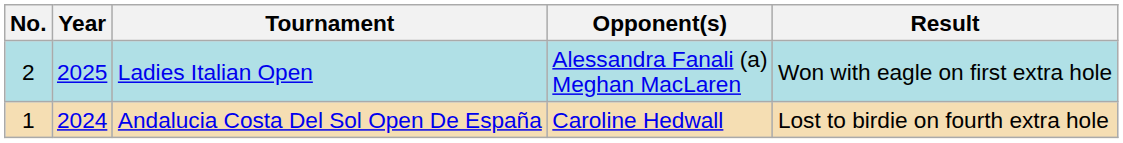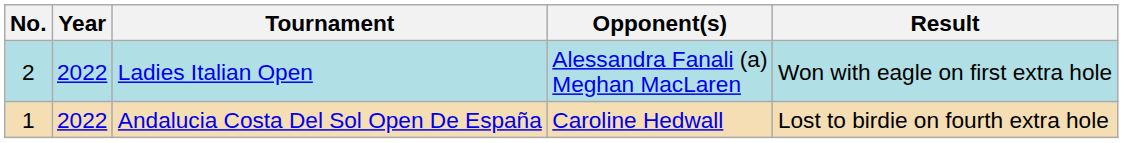Ladies Italian Open | Year: 2025 -> 2022
Andalucia Costa Del Sol Open De España | Year: 2024 -> 2022
